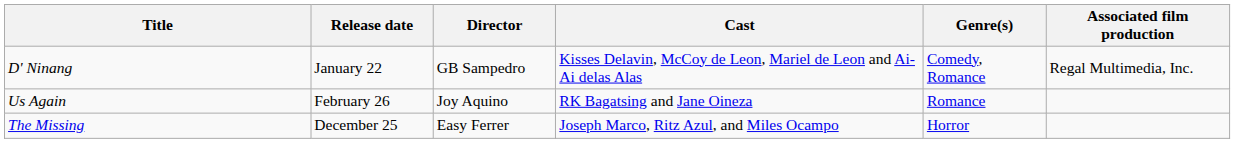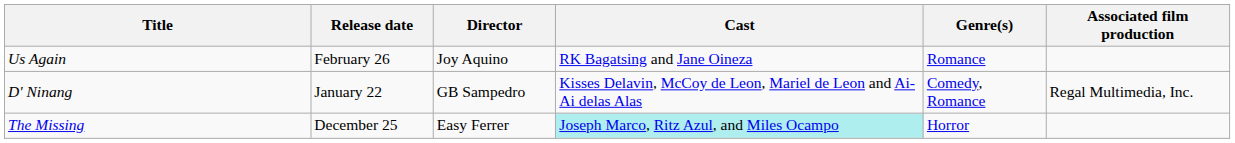rows swapped: D' Ninang <-> Us Again
The Missing | Cast: no background -> paleturquoise background
